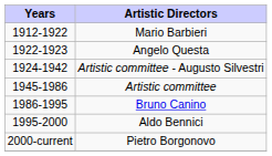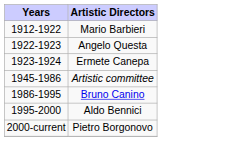+ row: 1923-1924 | Ermete Canepa
- row: 1924-1942 | Artistic committee - Augusto Silvestri
